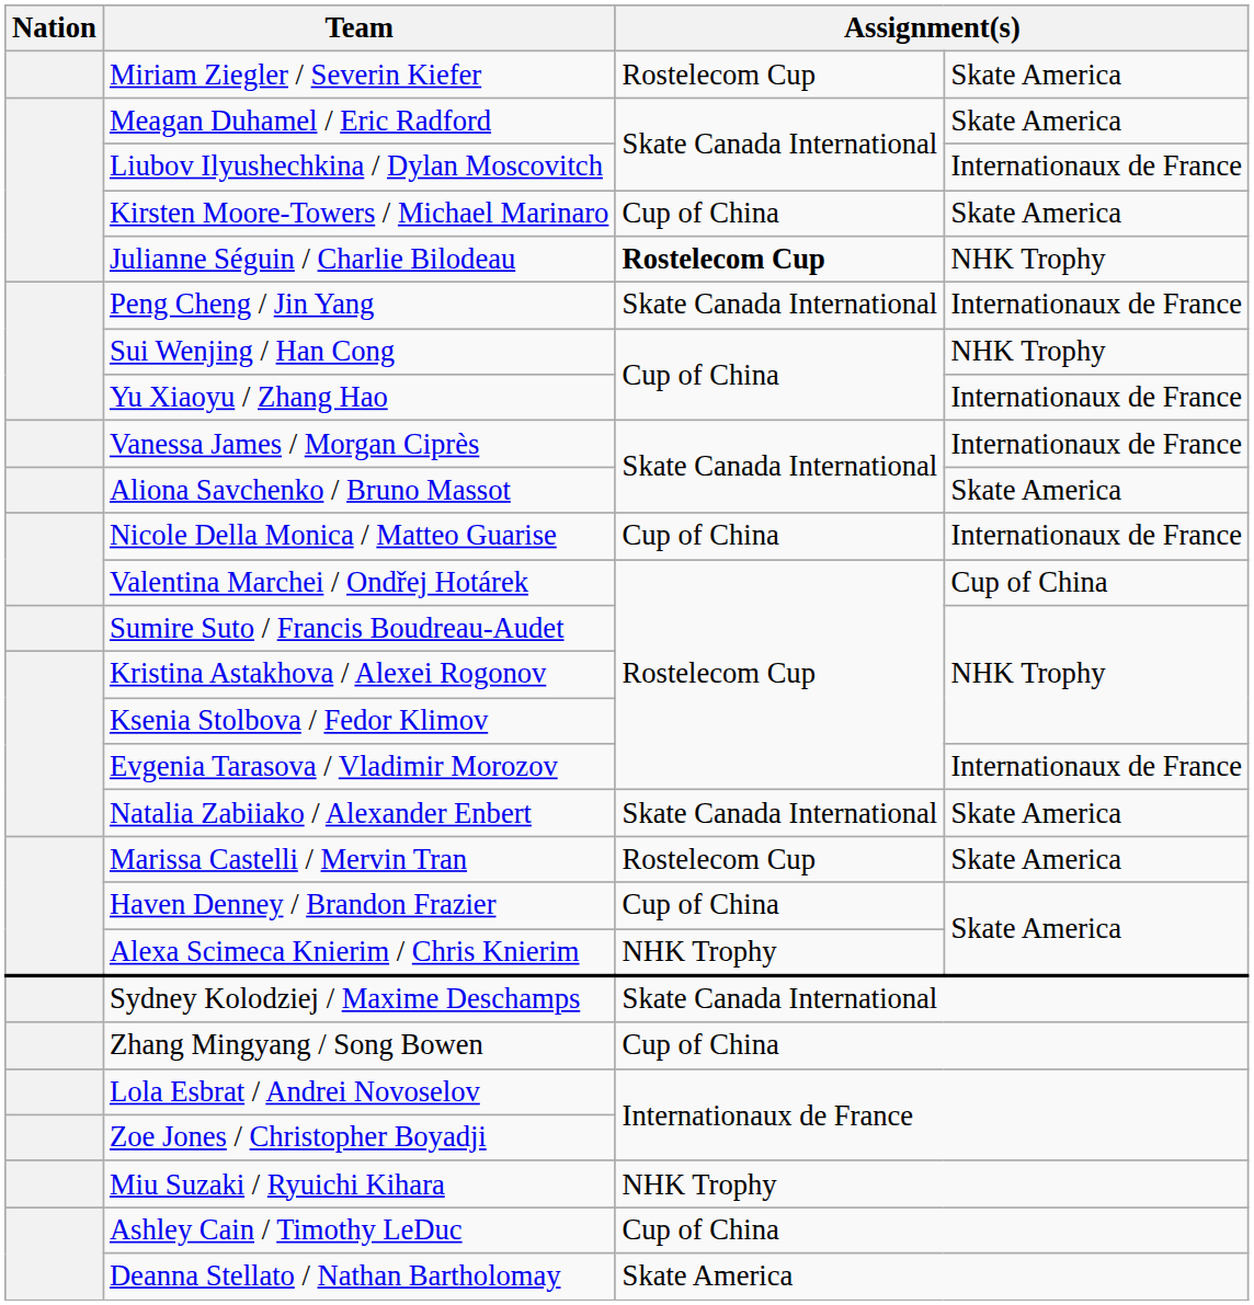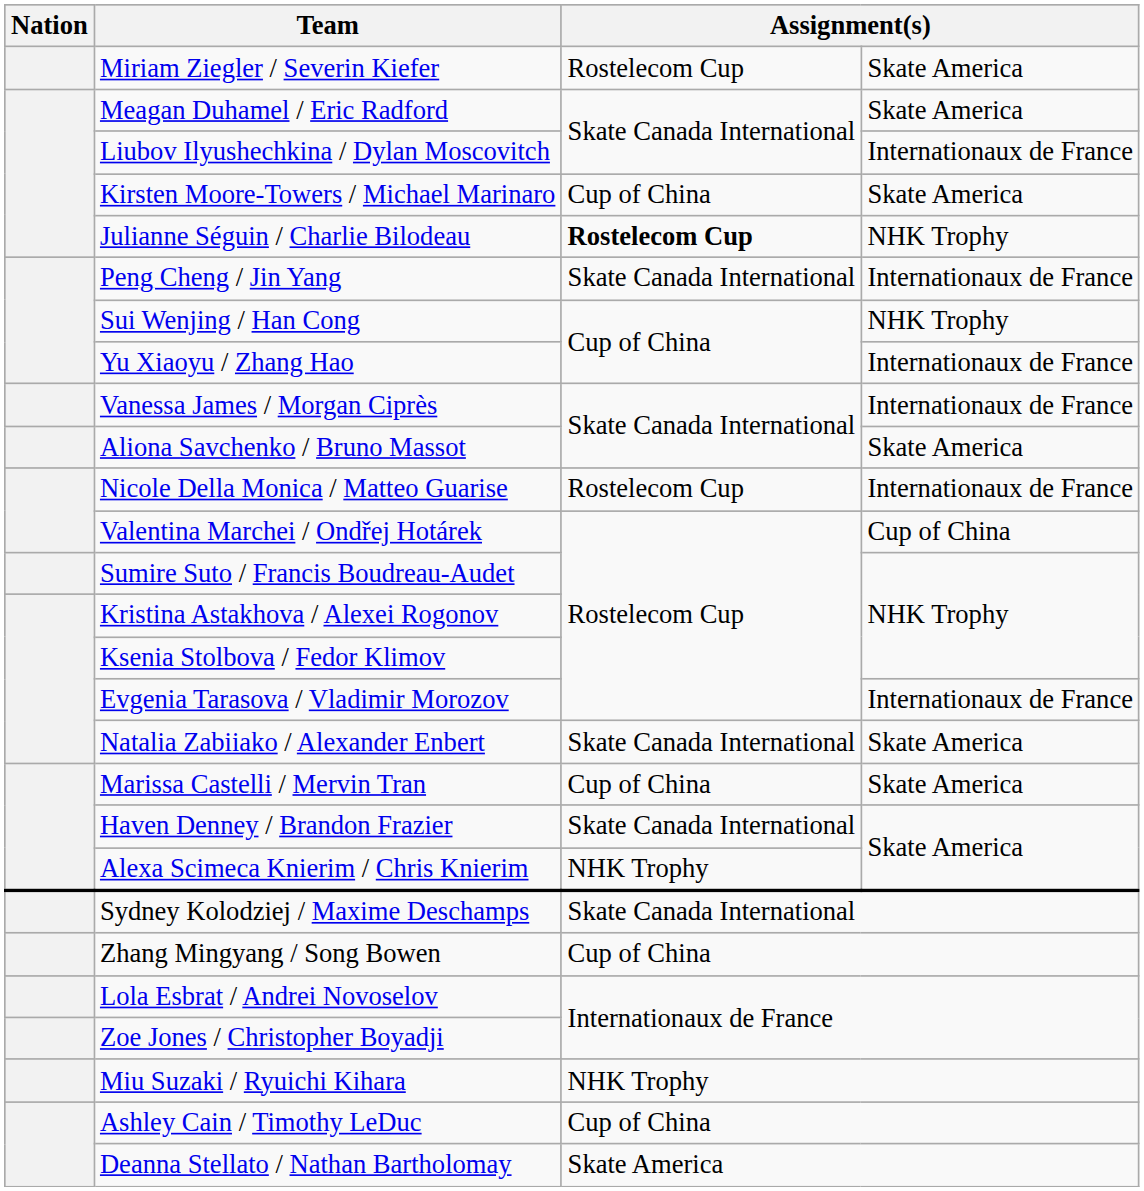Nicole Della Monica / Matteo Guarise | column 3: Cup of China -> Rostelecom Cup
Marissa Castelli / Mervin Tran | column 3: Rostelecom Cup -> Cup of China
Haven Denney / Brandon Frazier | column 3: Cup of China -> Skate Canada International
